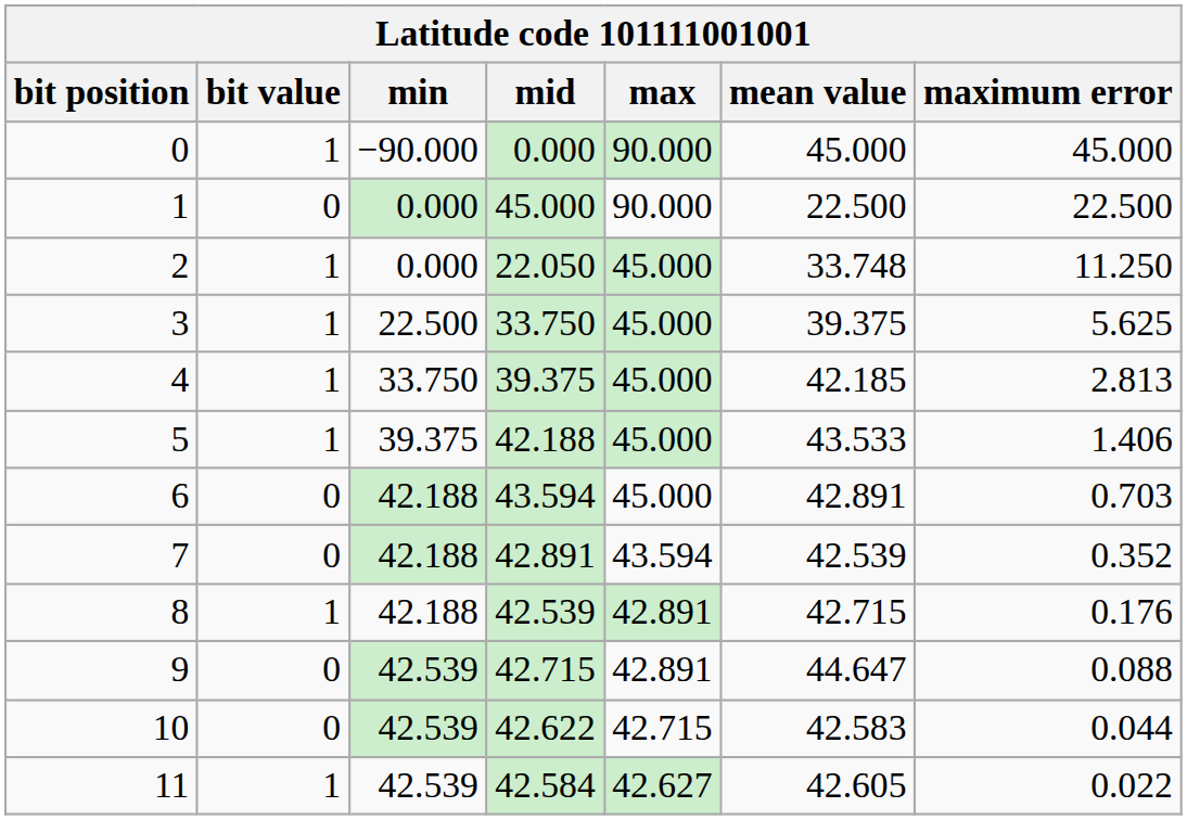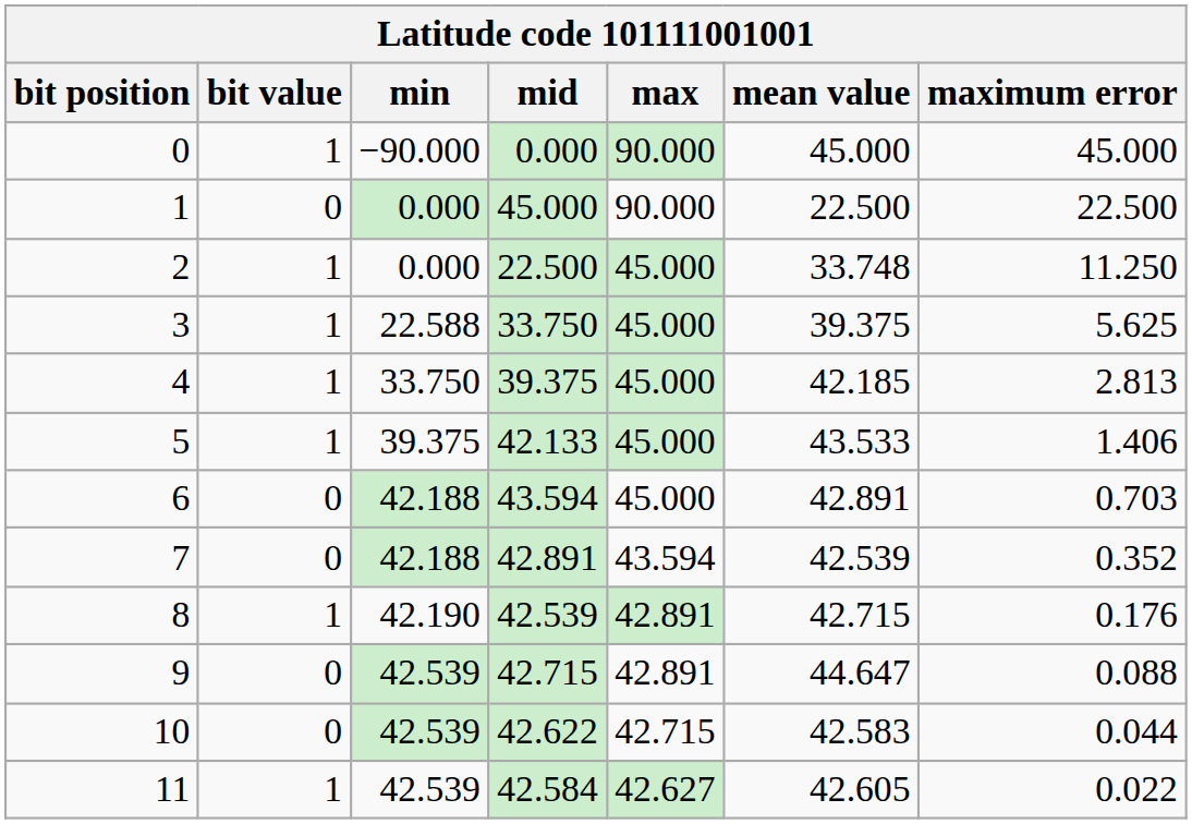2 | mid: 22.050 -> 22.500
3 | min: 22.500 -> 22.588
5 | mid: 42.188 -> 42.133
8 | min: 42.188 -> 42.190
